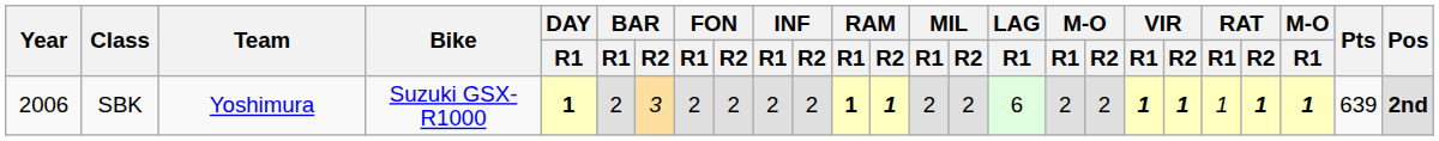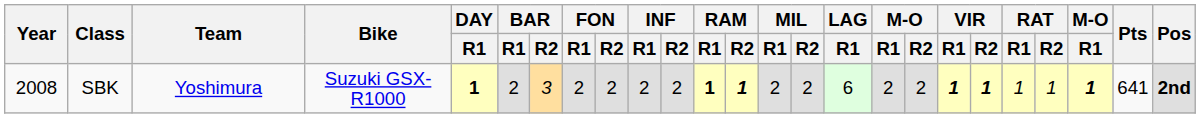SBK | Year: 2006 -> 2008
SBK | RAT / R2: bold -> normal
SBK | Pts: 639 -> 641
